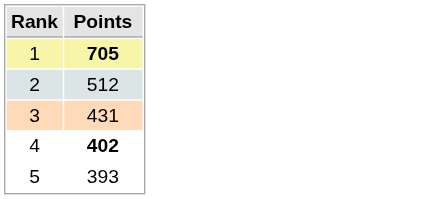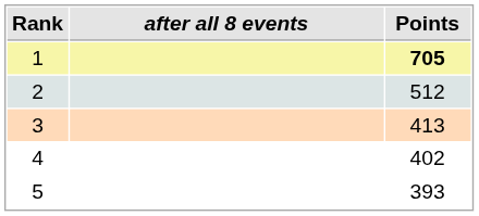+ column: after all 8 events
3 | Points: 431 -> 413
4 | Points: bold -> normal
